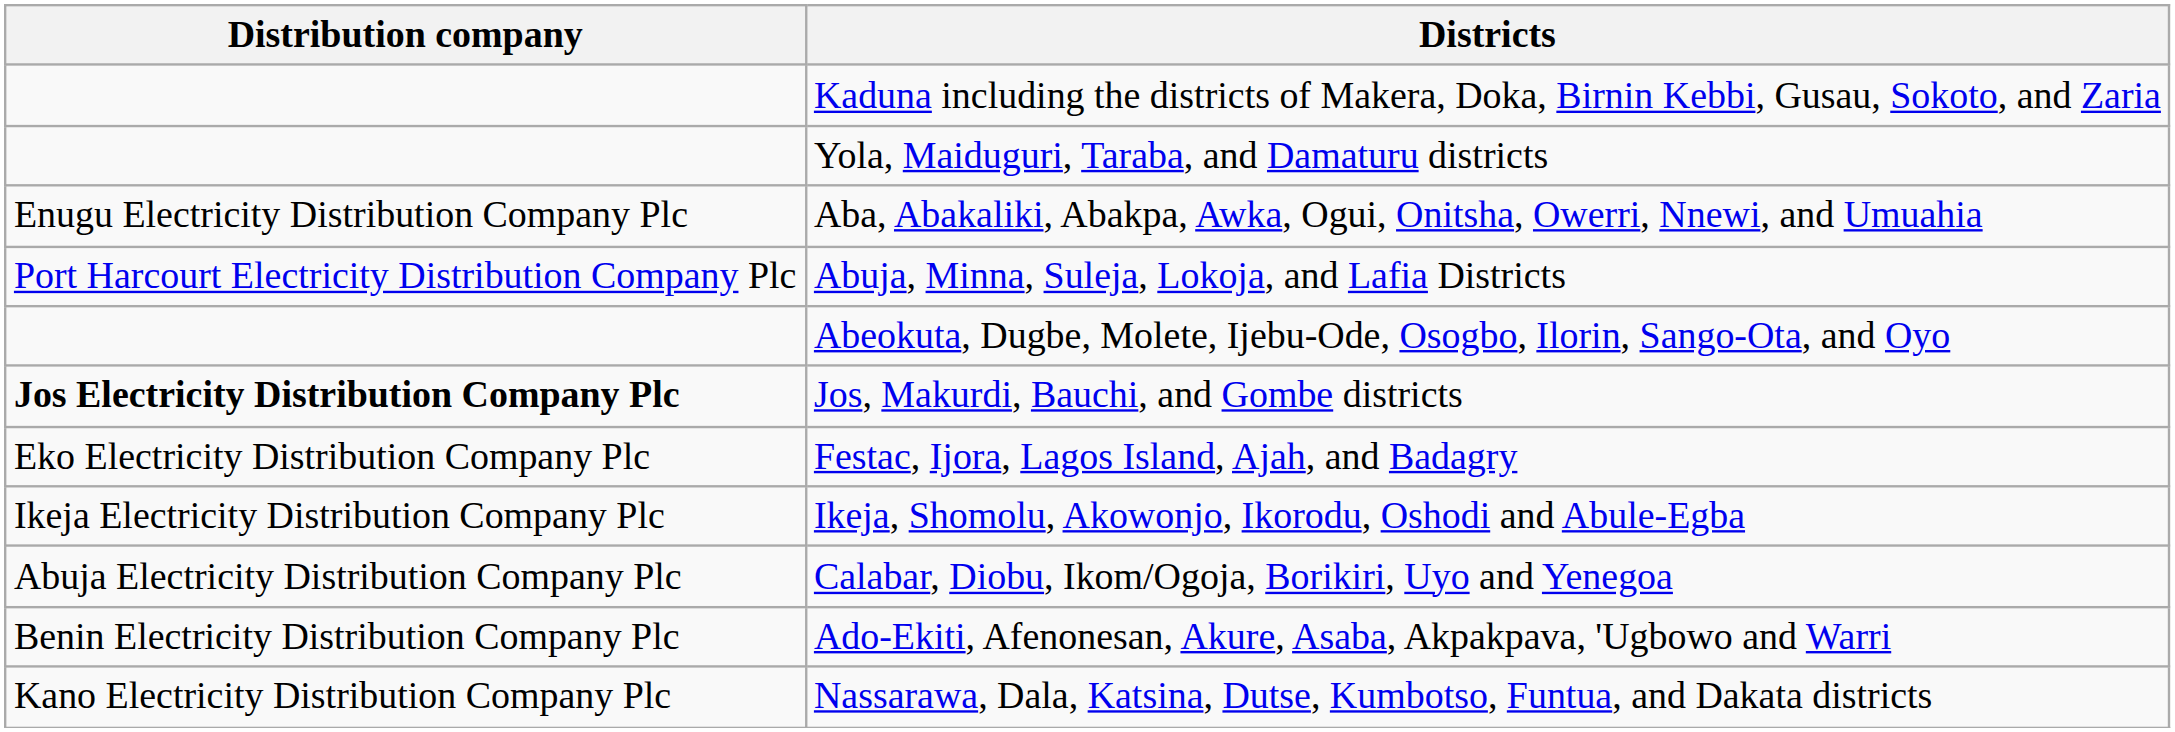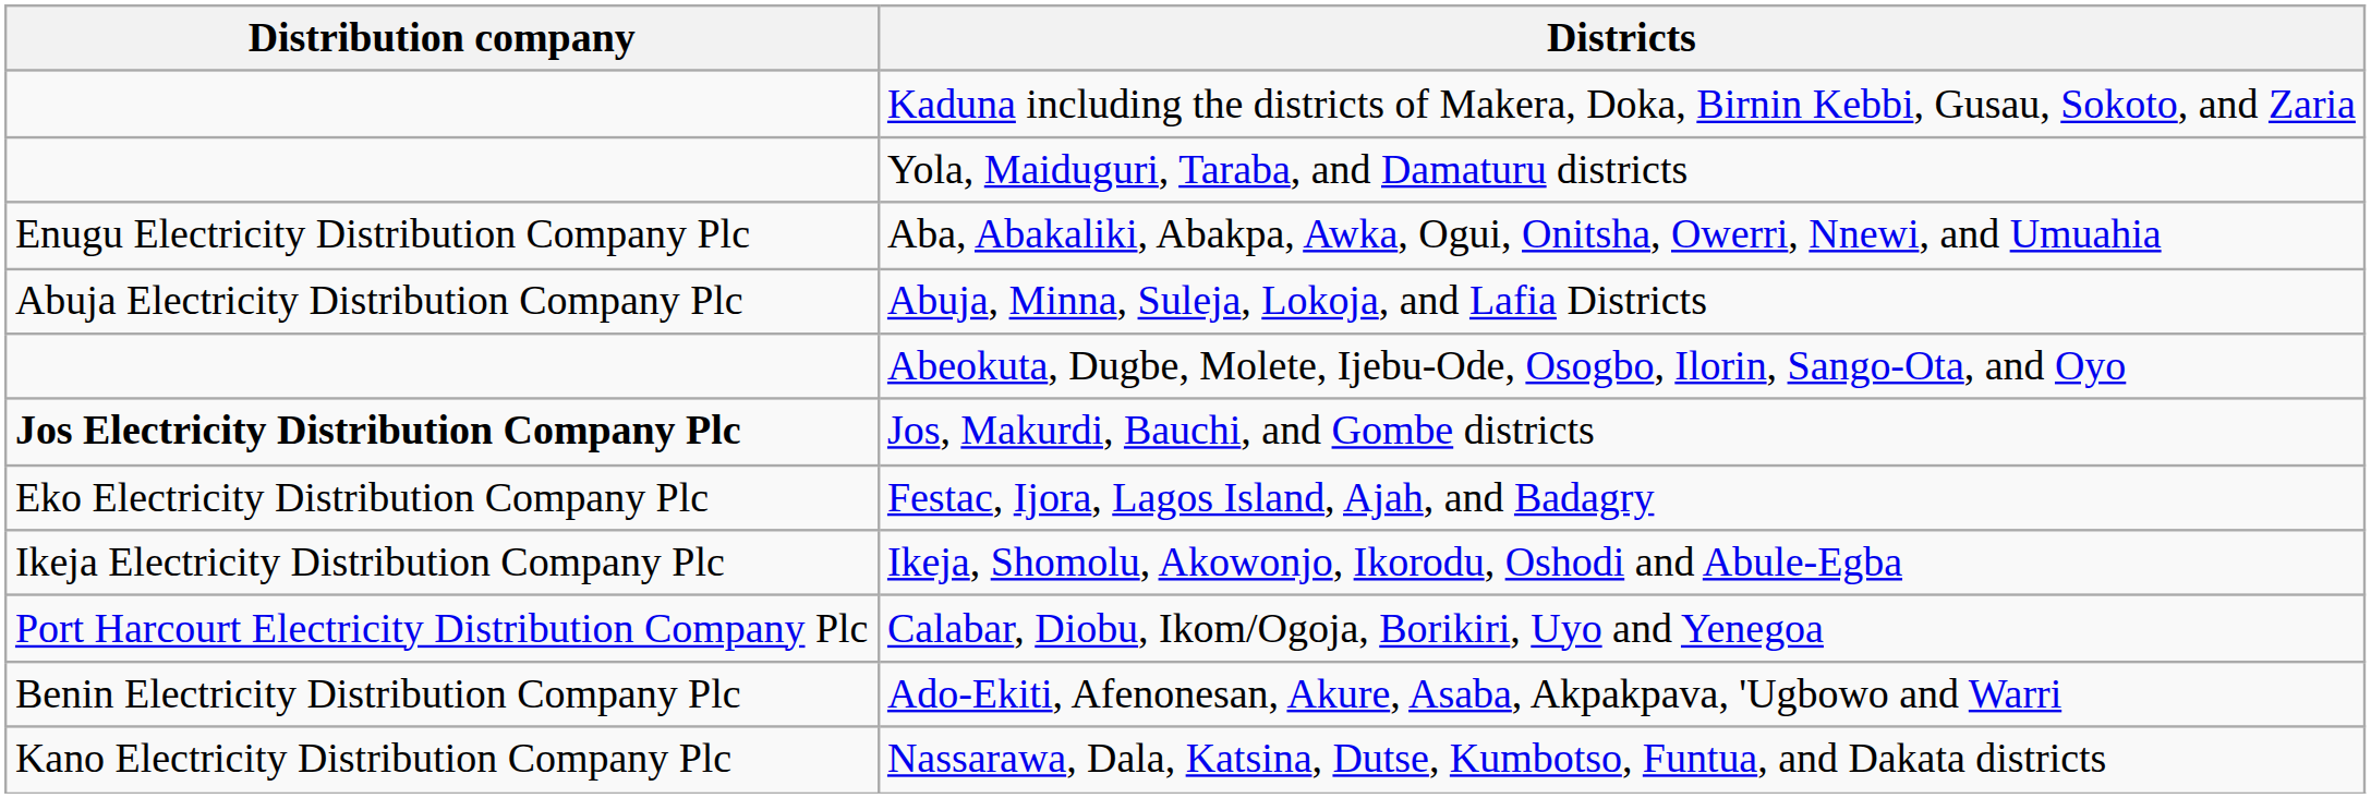Abuja, Minna, Suleja, Lokoja, and Lafia Districts | Distribution company: Port Harcourt Electricity Distribution Company Plc -> Abuja Electricity Distribution Company Plc
Calabar, Diobu, Ikom/Ogoja, Borikiri, Uyo and Yenegoa | Distribution company: Abuja Electricity Distribution Company Plc -> Port Harcourt Electricity Distribution Company Plc
